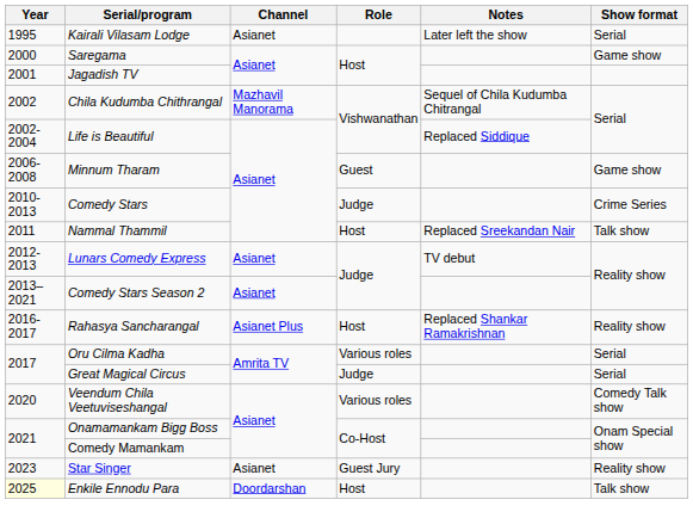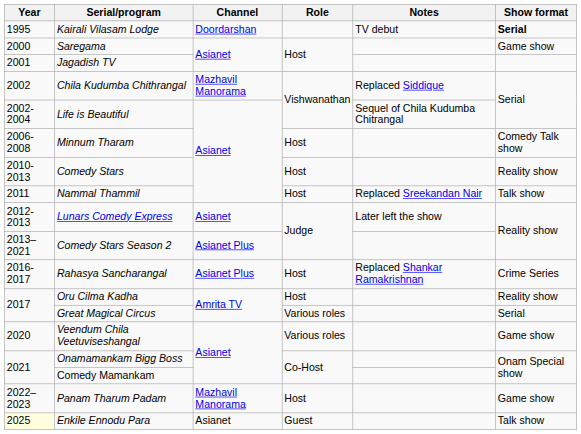Kairali Vilasam Lodge | Channel: Asianet -> Doordarshan
Kairali Vilasam Lodge | Notes: Later left the show -> TV debut
Kairali Vilasam Lodge | Show format: normal -> bold
Chila Kudumba Chithrangal | Notes: Sequel of Chila Kudumba Chitrangal -> Replaced Siddique
Life is Beautiful | Notes: Replaced Siddique -> Sequel of Chila Kudumba Chitrangal
Minnum Tharam | Role: Guest -> Host
Minnum Tharam | Show format: Game show -> Comedy Talk show
Comedy Stars | Role: Judge -> Host
Comedy Stars | Show format: Crime Series -> Reality show
Lunars Comedy Express | Notes: TV debut -> Later left the show
Comedy Stars Season 2 | Channel: Asianet -> Asianet Plus
Rahasya Sancharangal | Show format: Reality show -> Crime Series
Oru Cilma Kadha | Role: Various roles -> Host
Oru Cilma Kadha | Show format: Serial -> Reality show
Great Magical Circus | Role: Judge -> Various roles
Veendum Chila Veetuviseshangal | Show format: Comedy Talk show -> Game show
+ row: 2022–2023 | Panam Tharum Padam | Mazhavil Manorama | Host | Game show
- row: 2023 | Star Singer | Asianet | Guest Jury | Reality show
Enkile Ennodu Para | Channel: Doordarshan -> Asianet
Enkile Ennodu Para | Role: Host -> Guest
